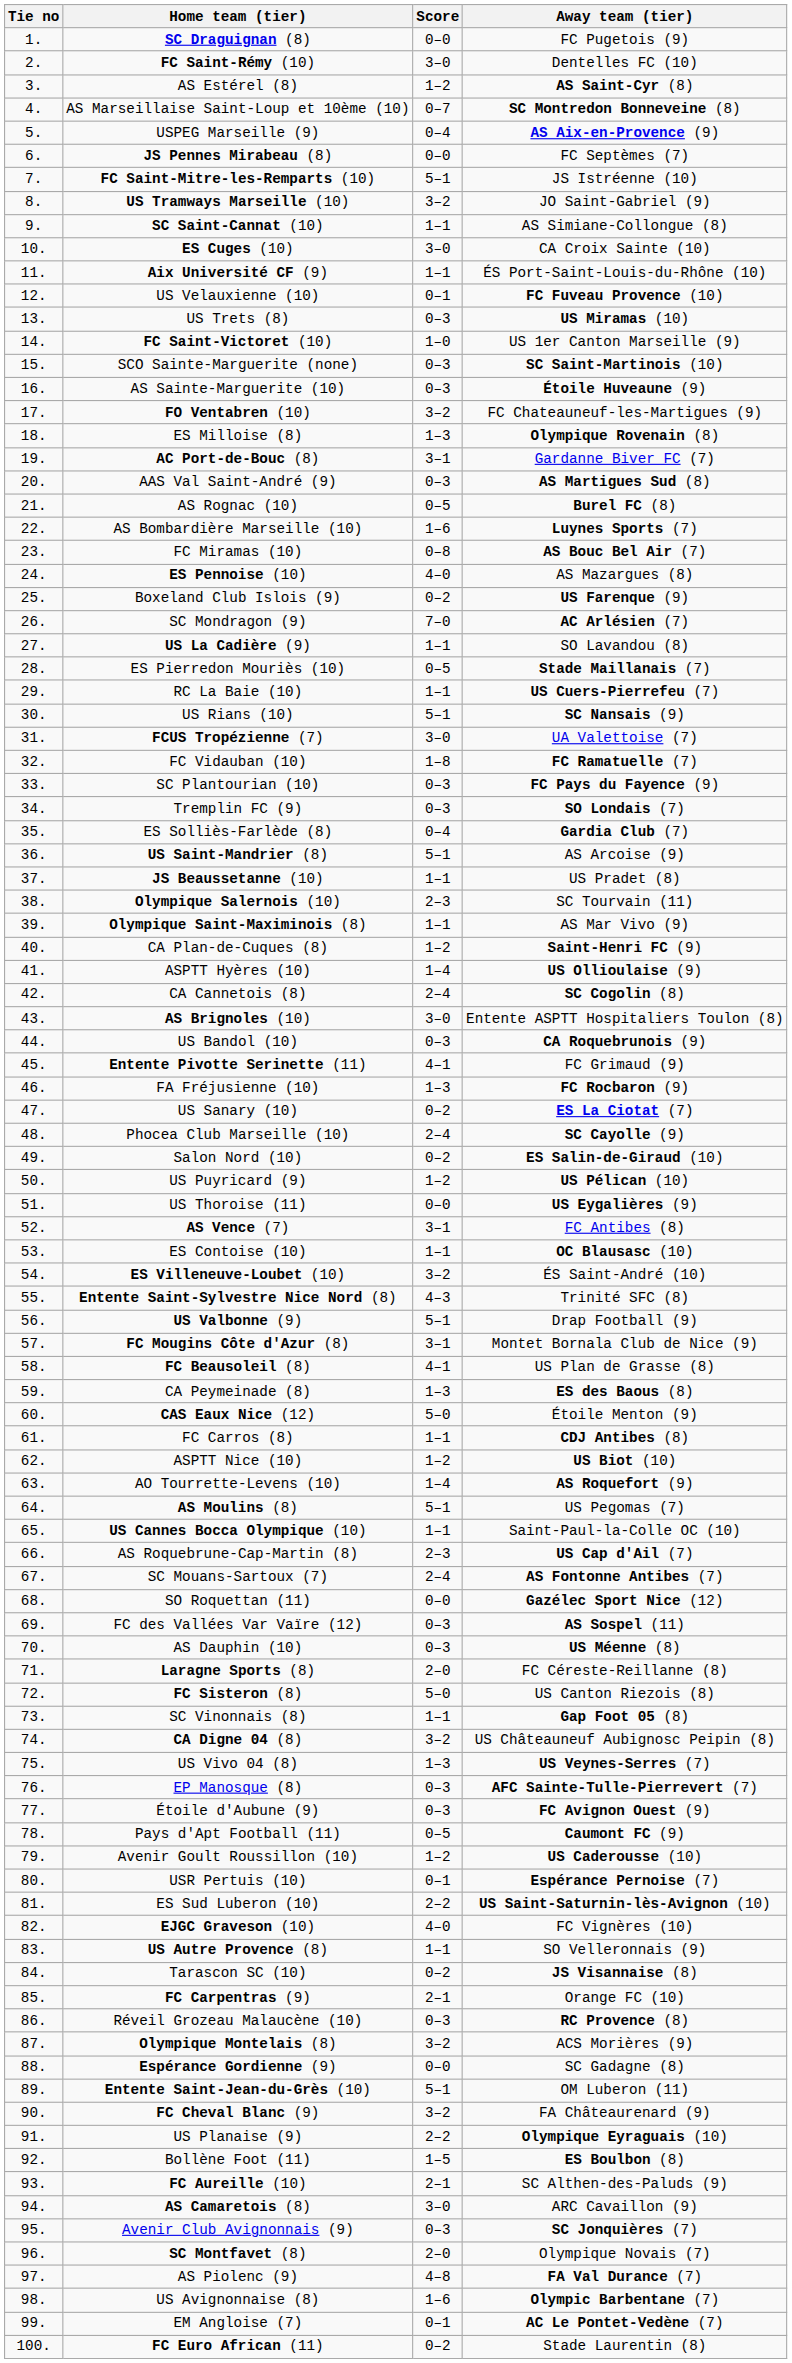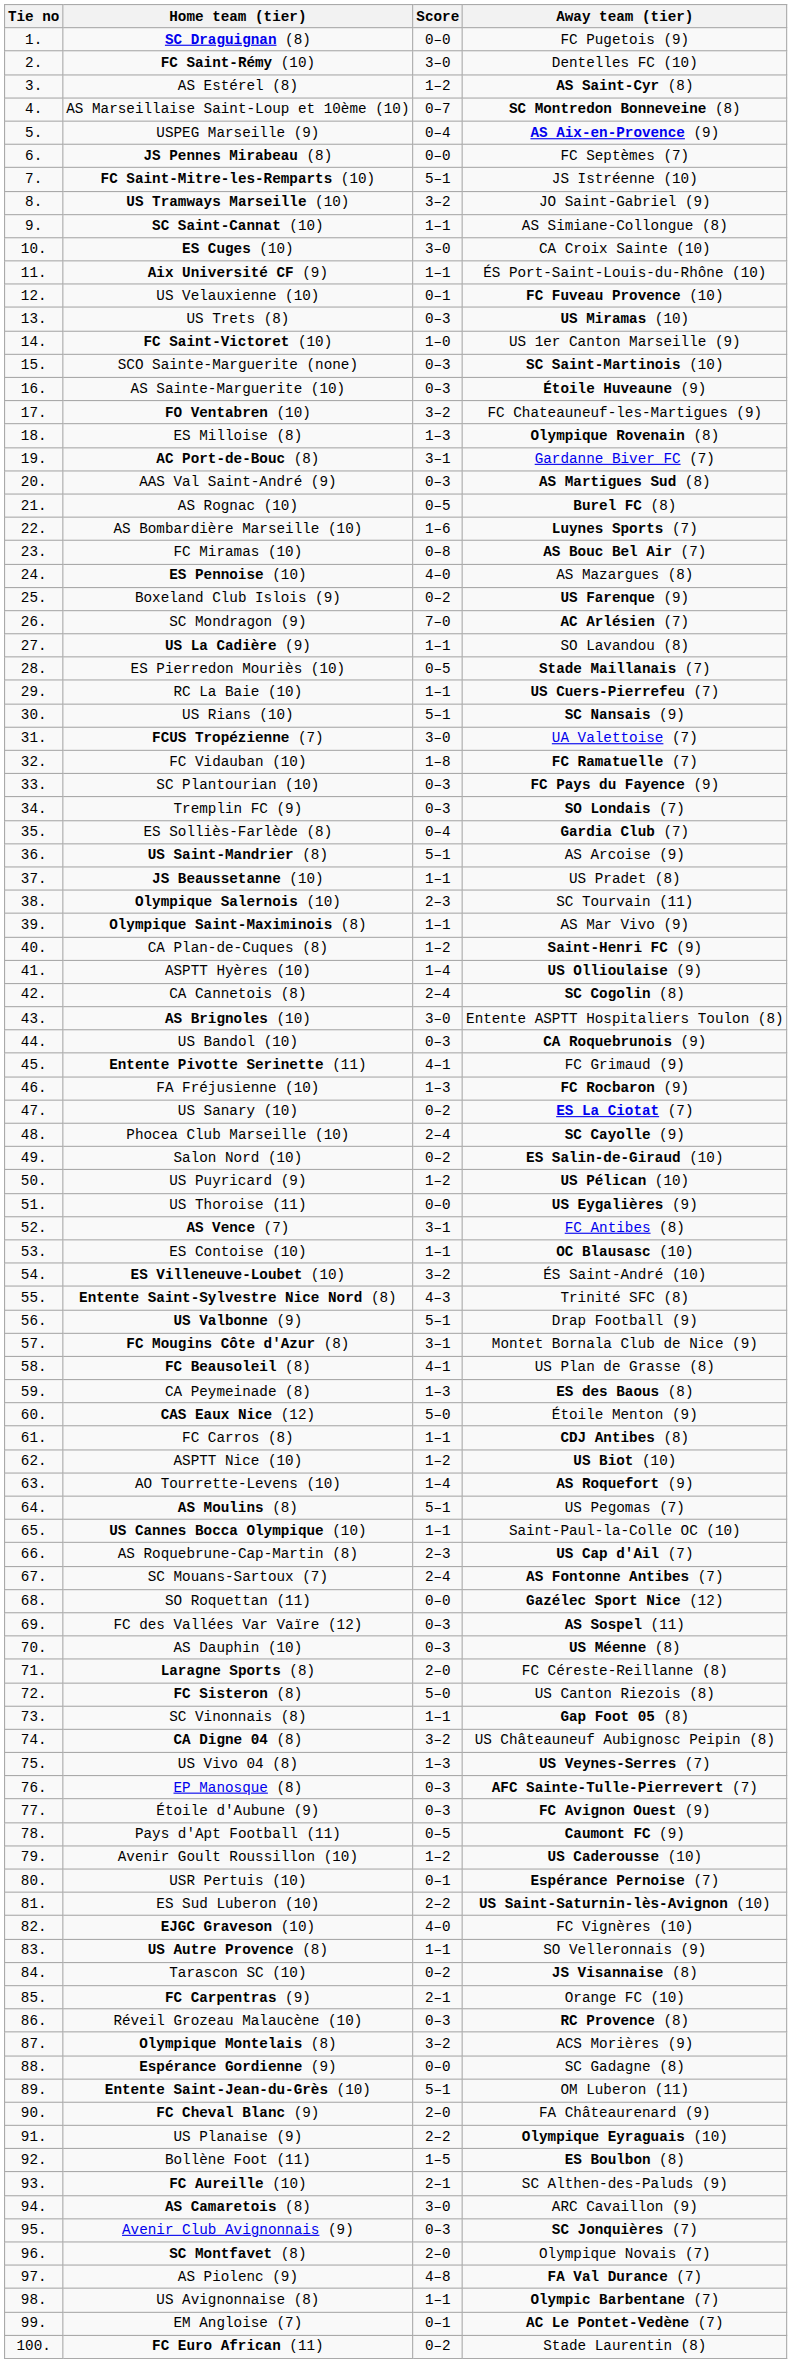FC Cheval Blanc (9) | Score: 3–2 -> 2–0
US Avignonnaise (8) | Score: 1–6 -> 1–1
